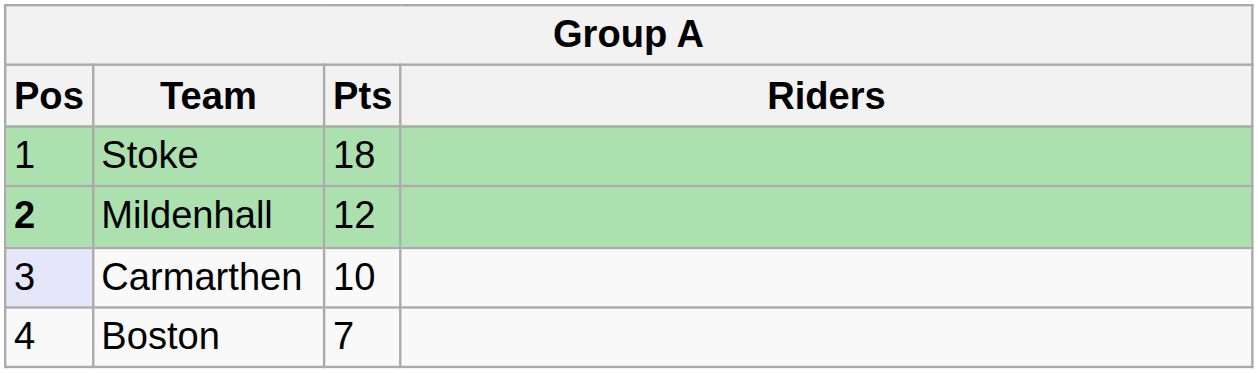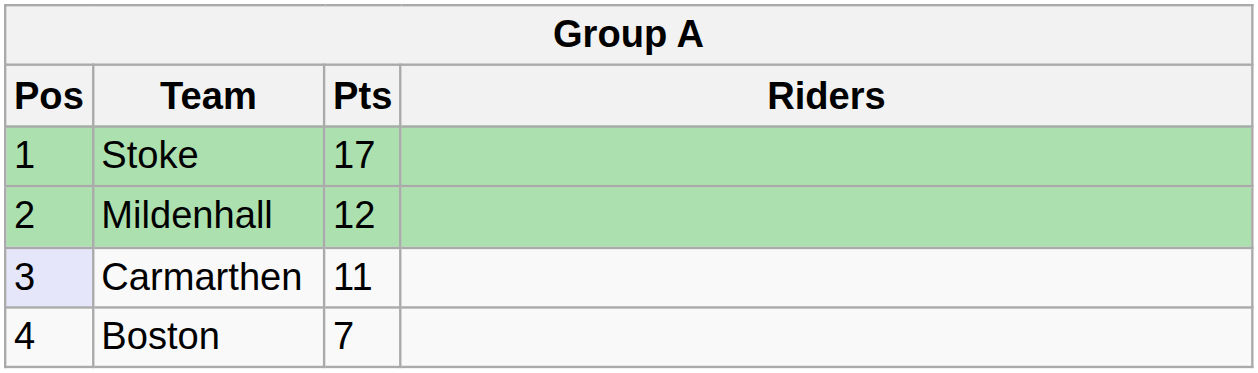Stoke | Pts: 18 -> 17
Mildenhall | Pos: bold -> normal
Carmarthen | Pts: 10 -> 11
